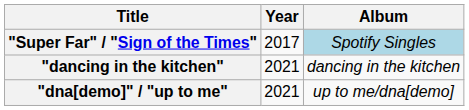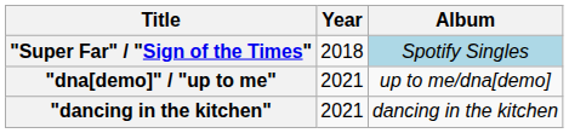"Super Far" / "Sign of the Times" | Year: 2017 -> 2018
rows swapped: "dna[demo]" / "up to me" <-> "dancing in the kitchen"
